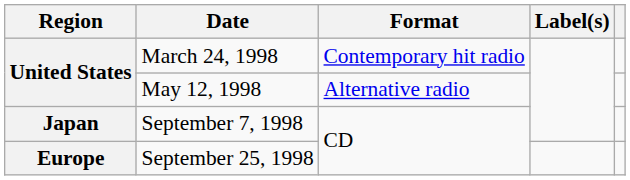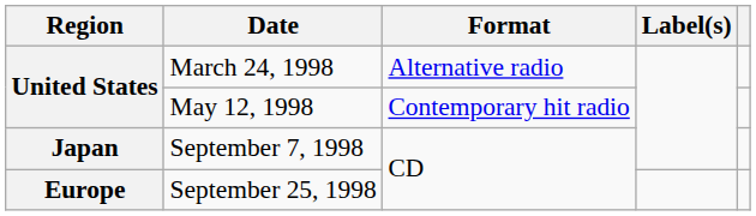March 24, 1998 | Format: Contemporary hit radio -> Alternative radio
May 12, 1998 | Format: Alternative radio -> Contemporary hit radio
